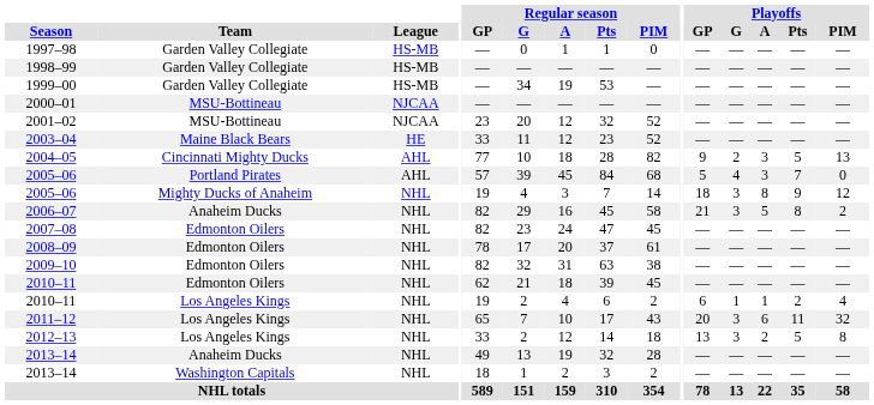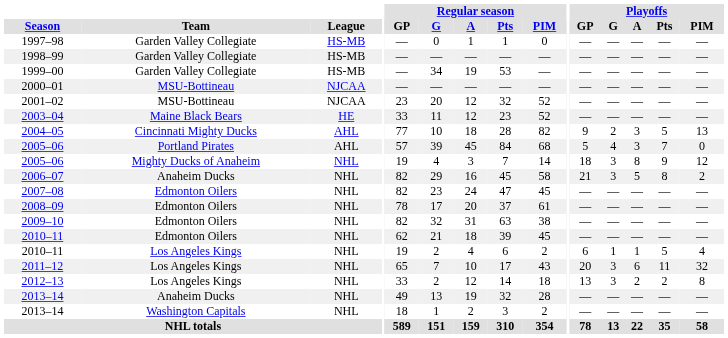2010–11 / Los Angeles Kings | Playoffs / Pts: 2 -> 5
2012–13 | Playoffs / Pts: 5 -> 2
